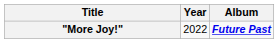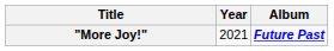"More Joy!" | Year: 2022 -> 2021
